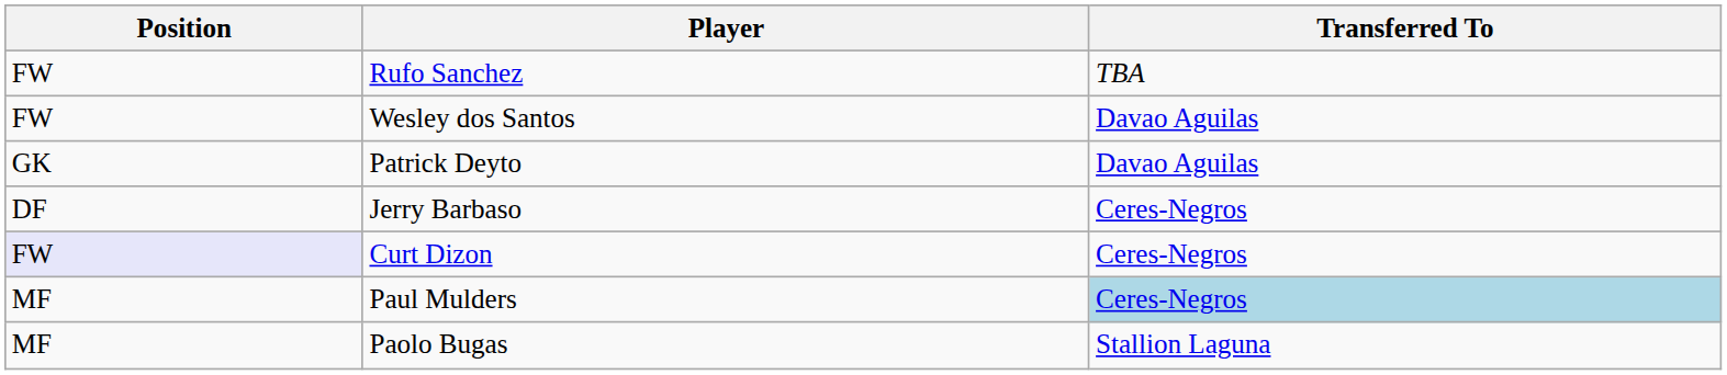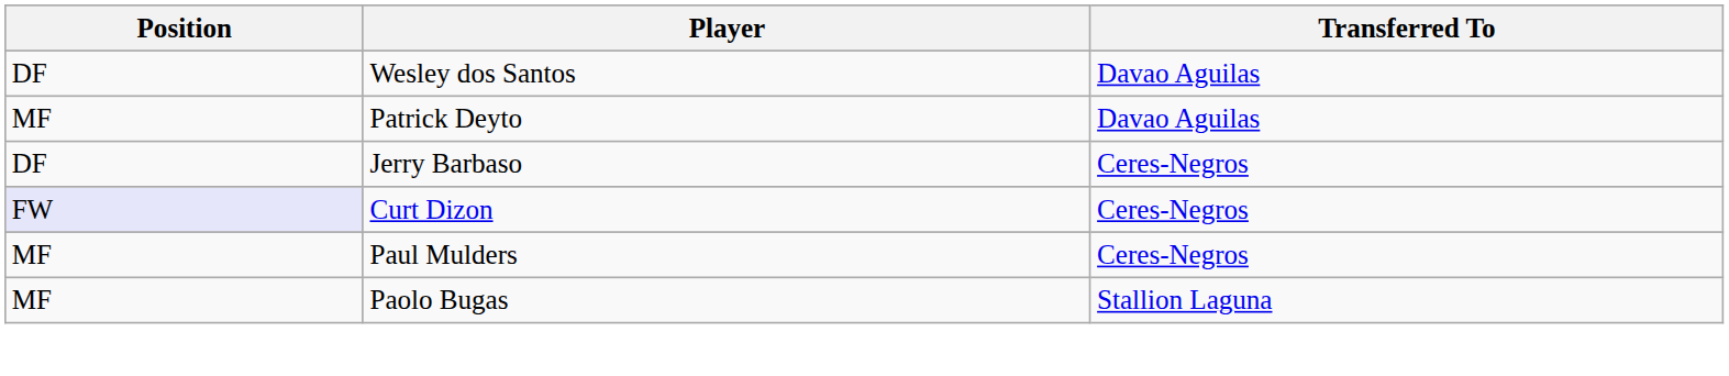- row: FW | Rufo Sanchez | TBA
Wesley dos Santos | Position: FW -> DF
Patrick Deyto | Position: GK -> MF
Paul Mulders | Transferred To: lightblue background -> no background
